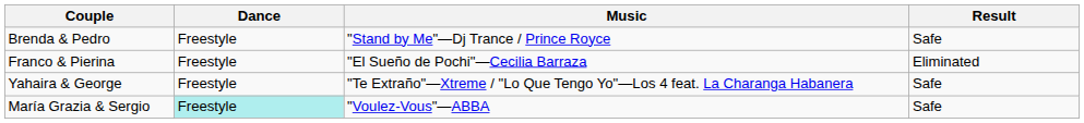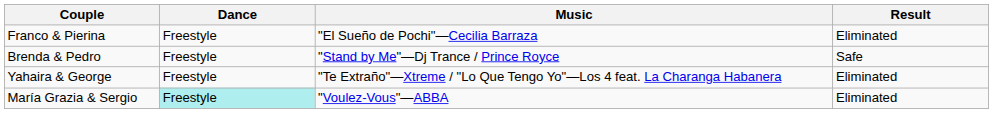rows swapped: Brenda & Pedro <-> Franco & Pierina
Yahaira & George | Result: Safe -> Eliminated
María Grazia & Sergio | Result: Safe -> Eliminated
